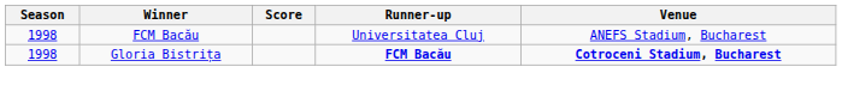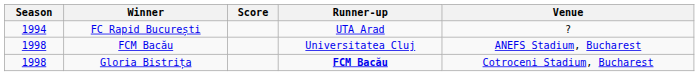+ row: 1994 | FC Rapid București | UTA Arad | ?
Gloria Bistrița | Venue: bold -> normal
